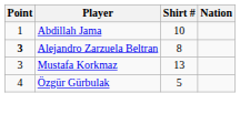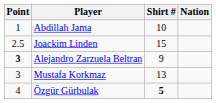+ row: 2.5 | Joackim Linden | 15
Alejandro Zarzuela Beltran | Shirt #: 8 -> 9
Özgür Gürbulak | Shirt #: normal -> bold
